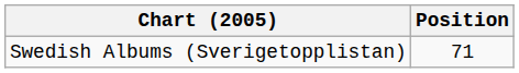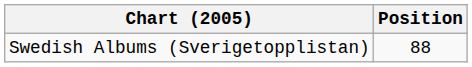Swedish Albums (Sverigetopplistan) | Position: 71 -> 88
